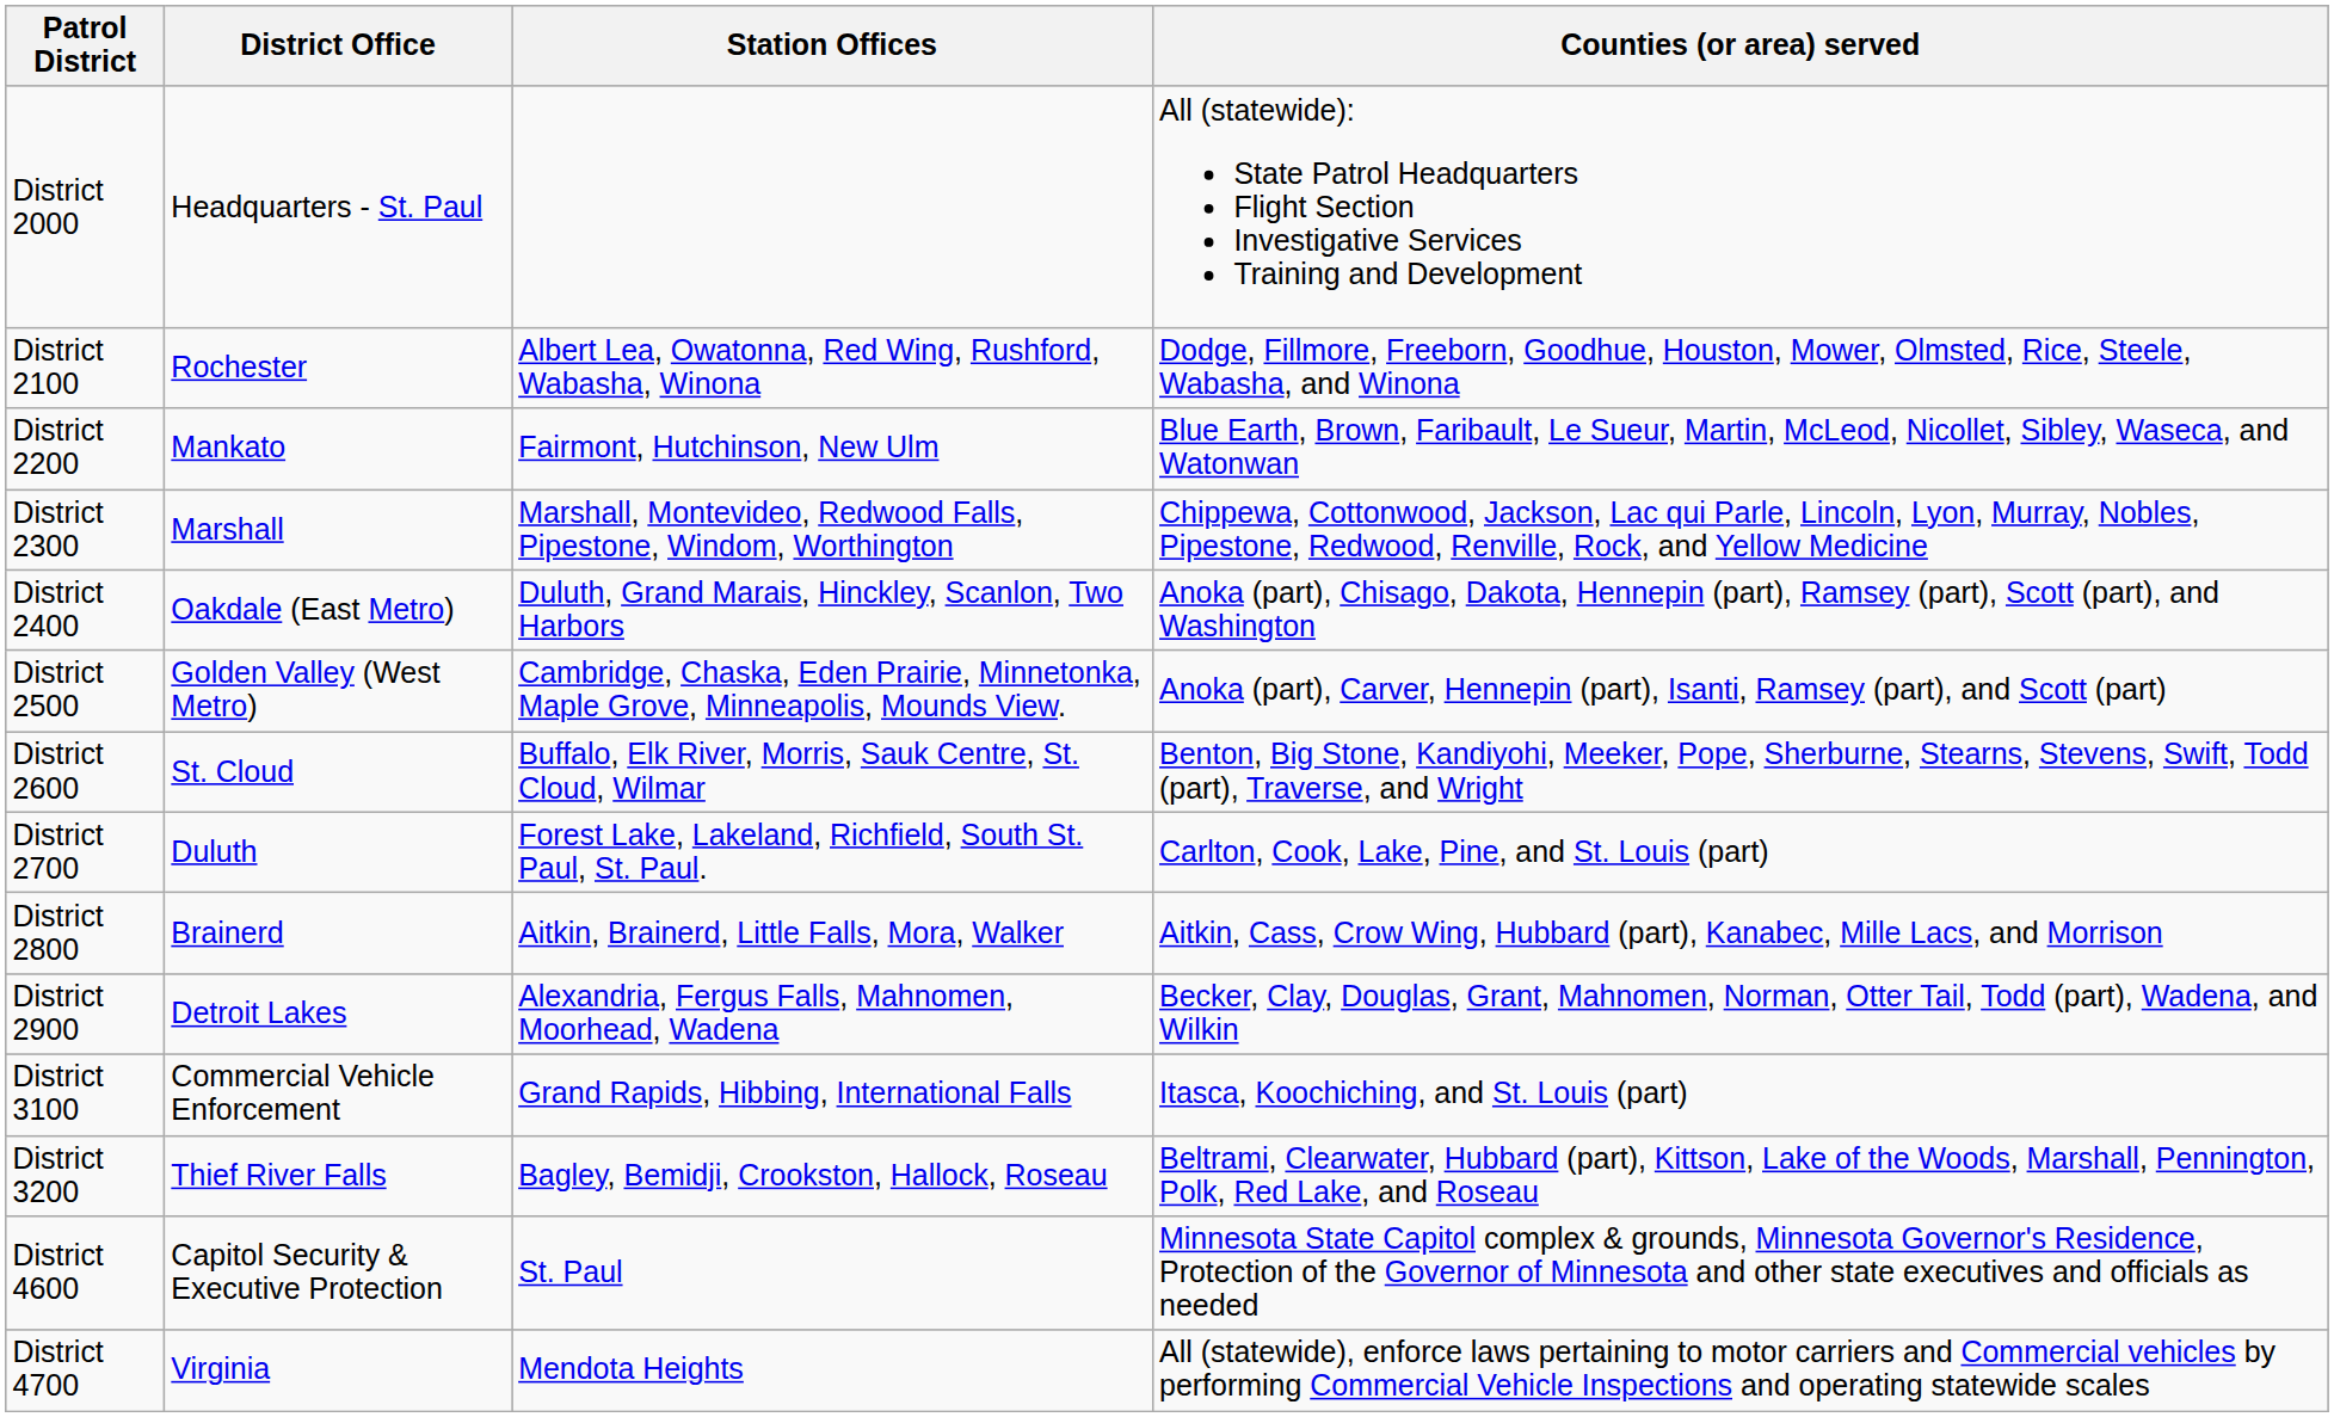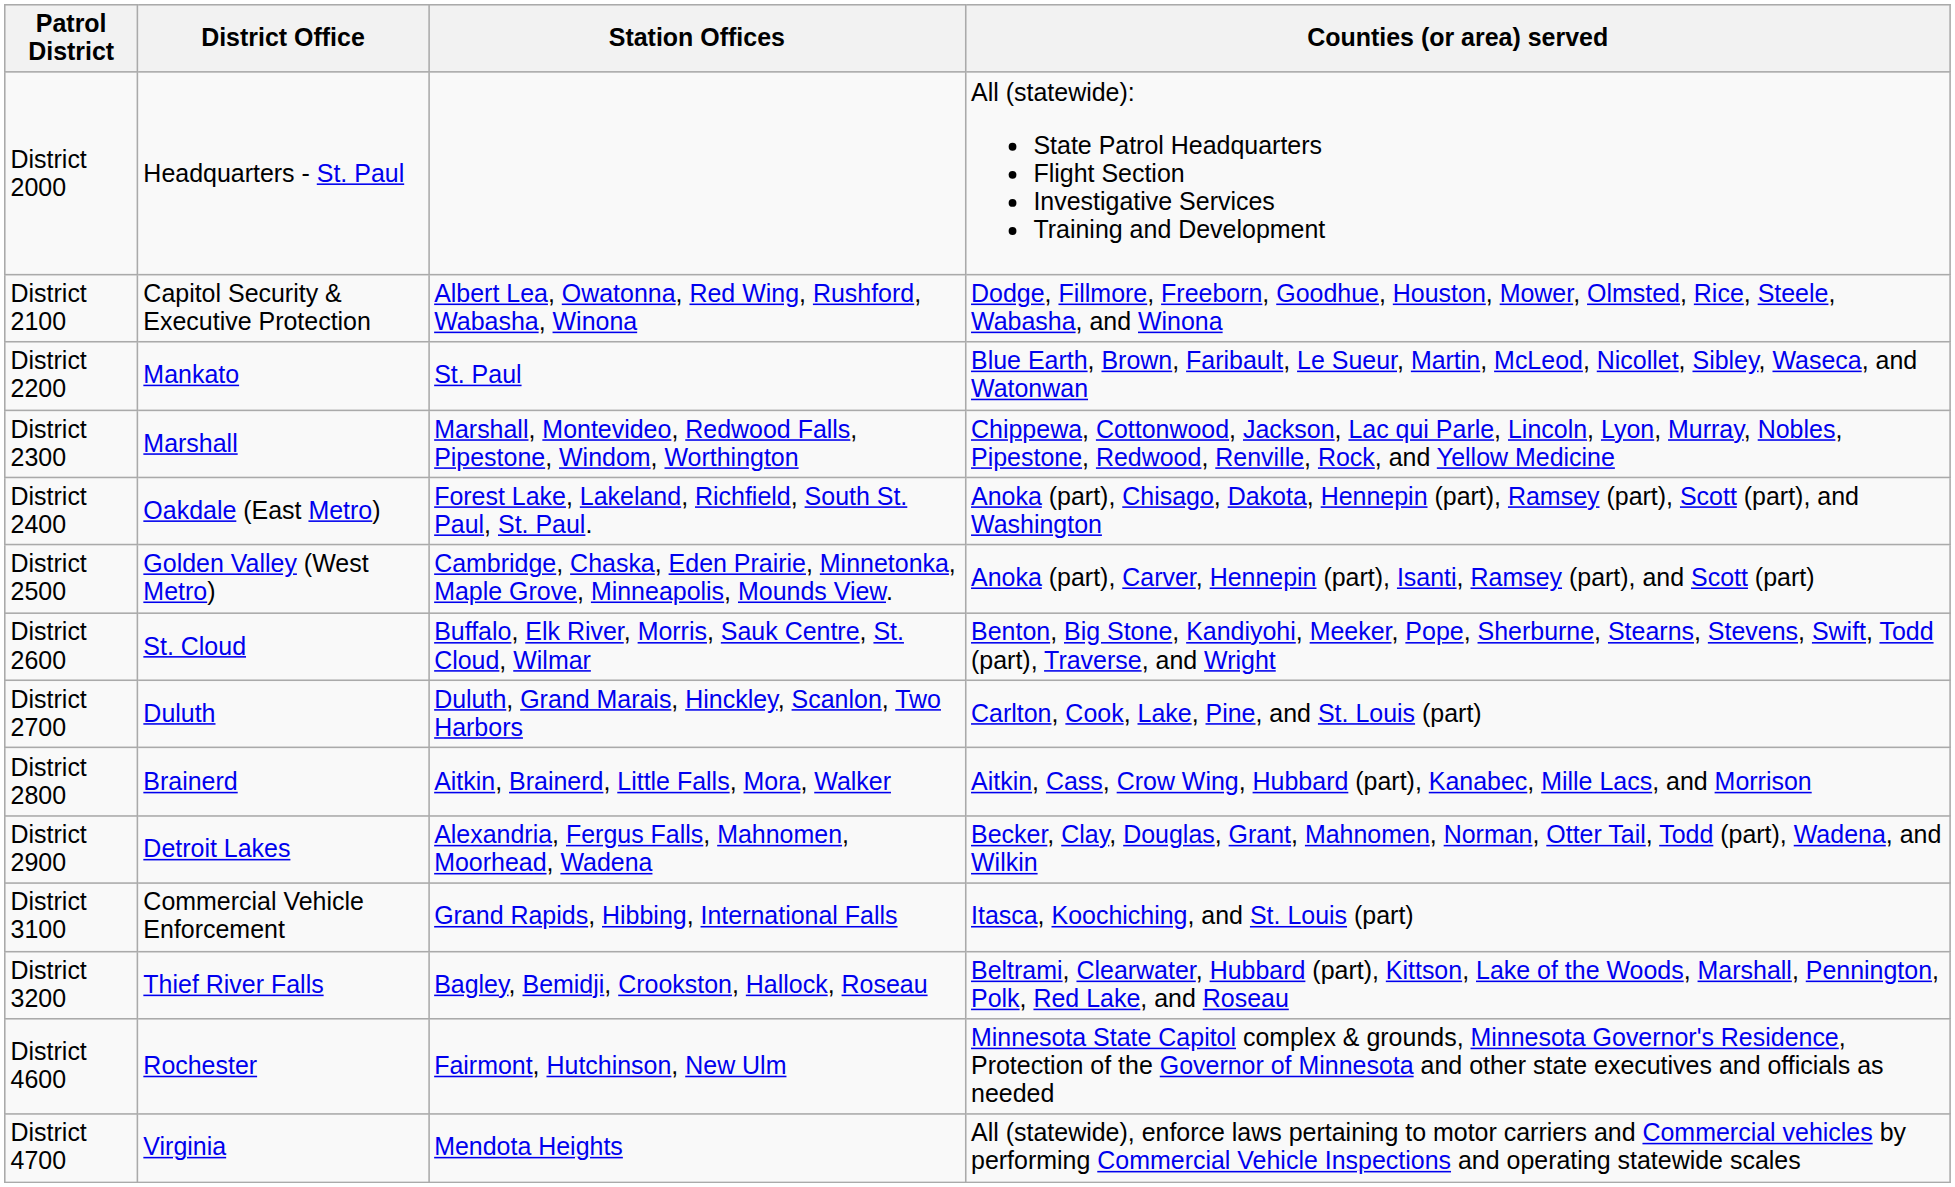District 2100 | District Office: Rochester -> Capitol Security & Executive Protection
District 2200 | Station Offices: Fairmont, Hutchinson, New Ulm -> St. Paul
District 2400 | Station Offices: Duluth, Grand Marais, Hinckley, Scanlon, Two Harbors -> Forest Lake, Lakeland, Richfield, South St. Paul, St. Paul.
District 2700 | Station Offices: Forest Lake, Lakeland, Richfield, South St. Paul, St. Paul. -> Duluth, Grand Marais, Hinckley, Scanlon, Two Harbors
District 4600 | District Office: Capitol Security & Executive Protection -> Rochester
District 4600 | Station Offices: St. Paul -> Fairmont, Hutchinson, New Ulm
